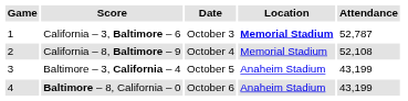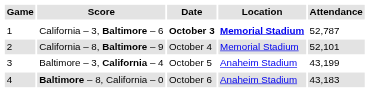California – 3, Baltimore – 6 | Date: normal -> bold
California – 8, Baltimore – 9 | Attendance: 52,108 -> 52,101
Baltimore – 8, California – 0 | Attendance: 43,199 -> 43,183
